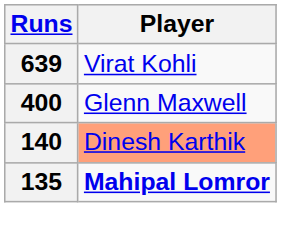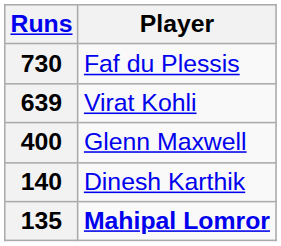+ row: 730 | Faf du Plessis
140 | Player: lightsalmon background -> no background
